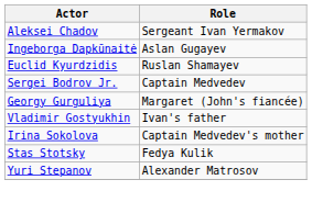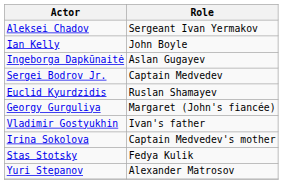+ row: Ian Kelly | John Boyle
rows swapped: Euclid Kyurdzidis <-> Sergei Bodrov Jr.
